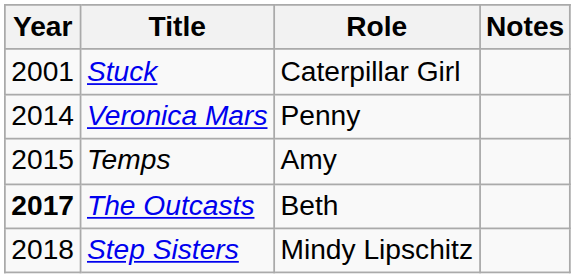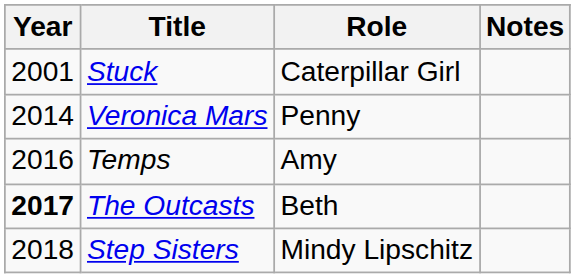Temps | Year: 2015 -> 2016
